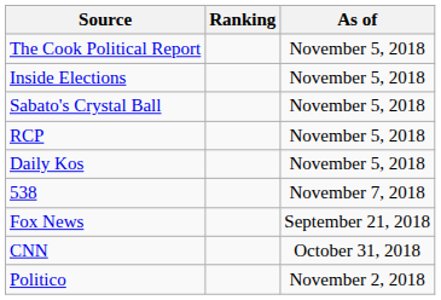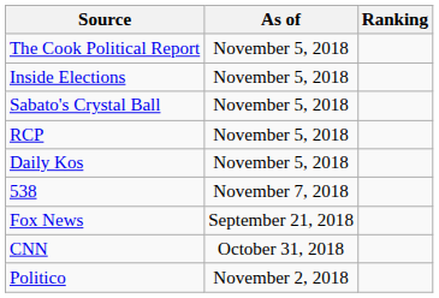columns swapped: Ranking <-> As of
